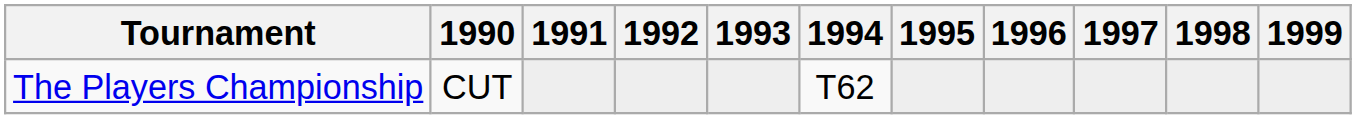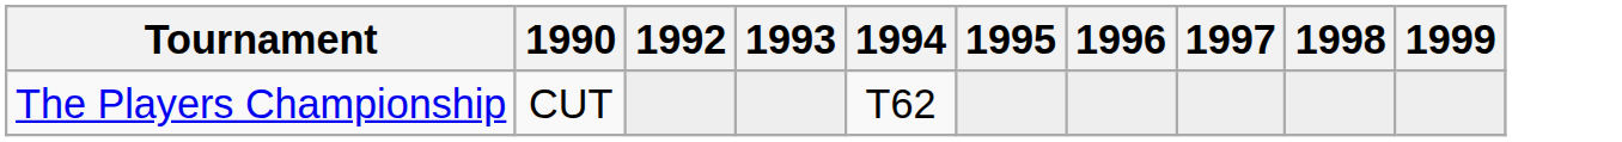- column: 1991
